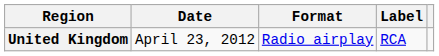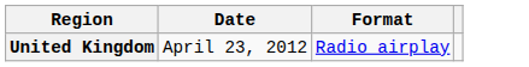- column: Label | RCA
